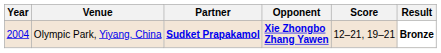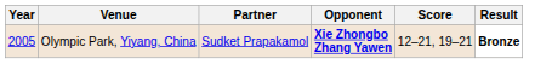Olympic Park, Yiyang, China | Year: 2004 -> 2005
Olympic Park, Yiyang, China | Partner: bold -> normal
